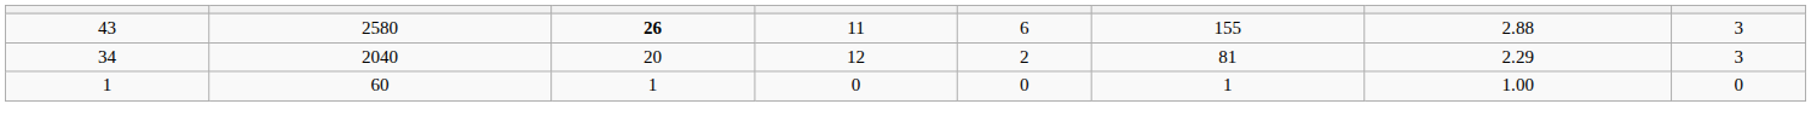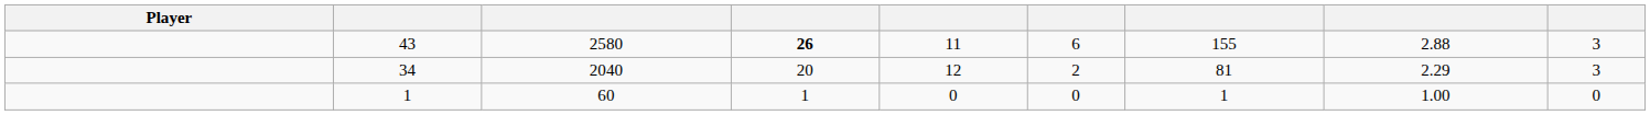+ column: Player
